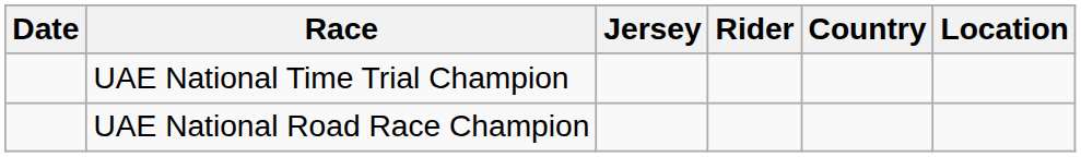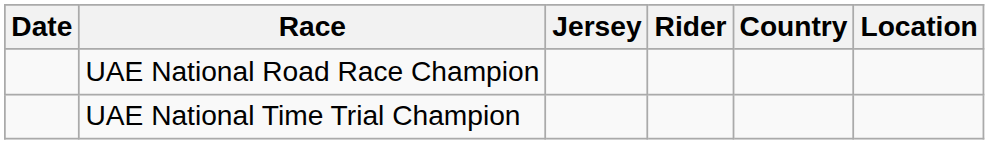rows swapped: UAE National Time Trial Champion <-> UAE National Road Race Champion
